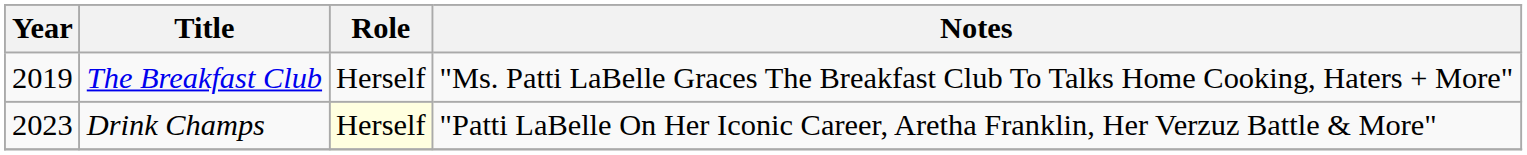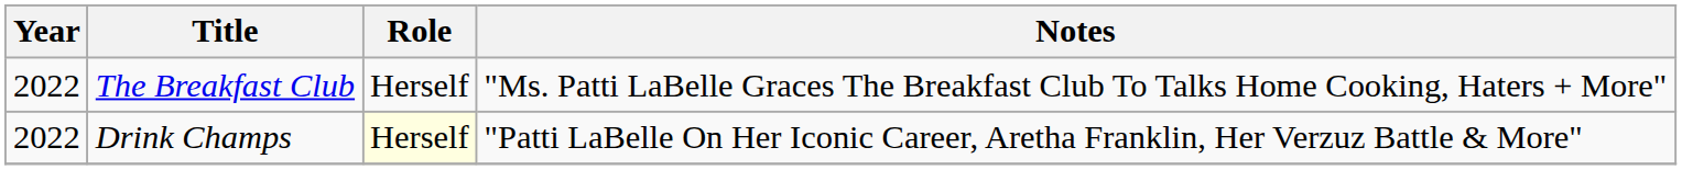The Breakfast Club | Year: 2019 -> 2022
Drink Champs | Year: 2023 -> 2022
